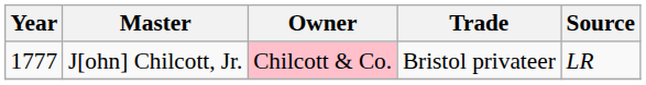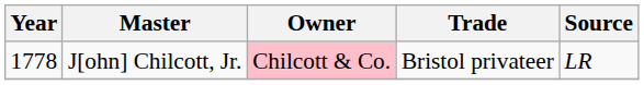J[ohn] Chilcott, Jr. | Year: 1777 -> 1778
